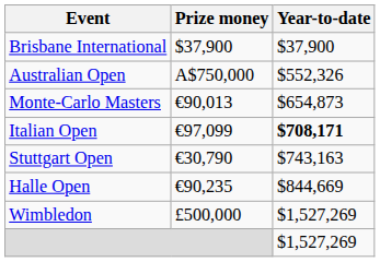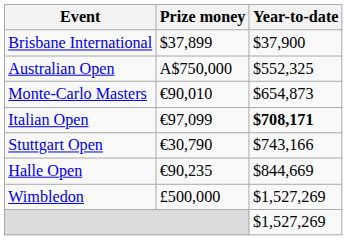Brisbane International | Prize money: $37,900 -> $37,899
Australian Open | Year-to-date: $552,326 -> $552,325
Monte-Carlo Masters | Prize money: €90,013 -> €90,010
Stuttgart Open | Year-to-date: $743,163 -> $743,166
